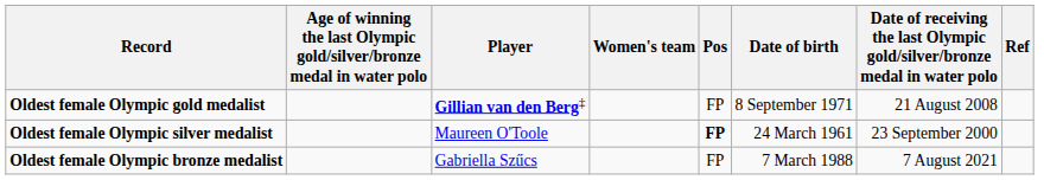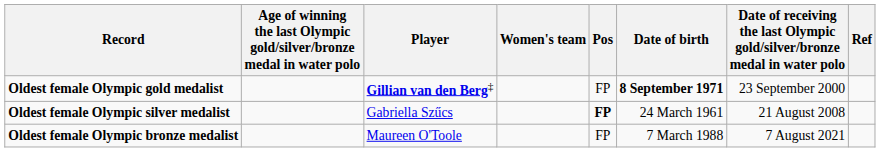Oldest female Olympic gold medalist | Date of birth: normal -> bold
Oldest female Olympic gold medalist | column 7: 21 August 2008 -> 23 September 2000
Oldest female Olympic silver medalist | Player: Maureen O'Toole -> Gabriella Szűcs
Oldest female Olympic silver medalist | column 7: 23 September 2000 -> 21 August 2008
Oldest female Olympic bronze medalist | Player: Gabriella Szűcs -> Maureen O'Toole
